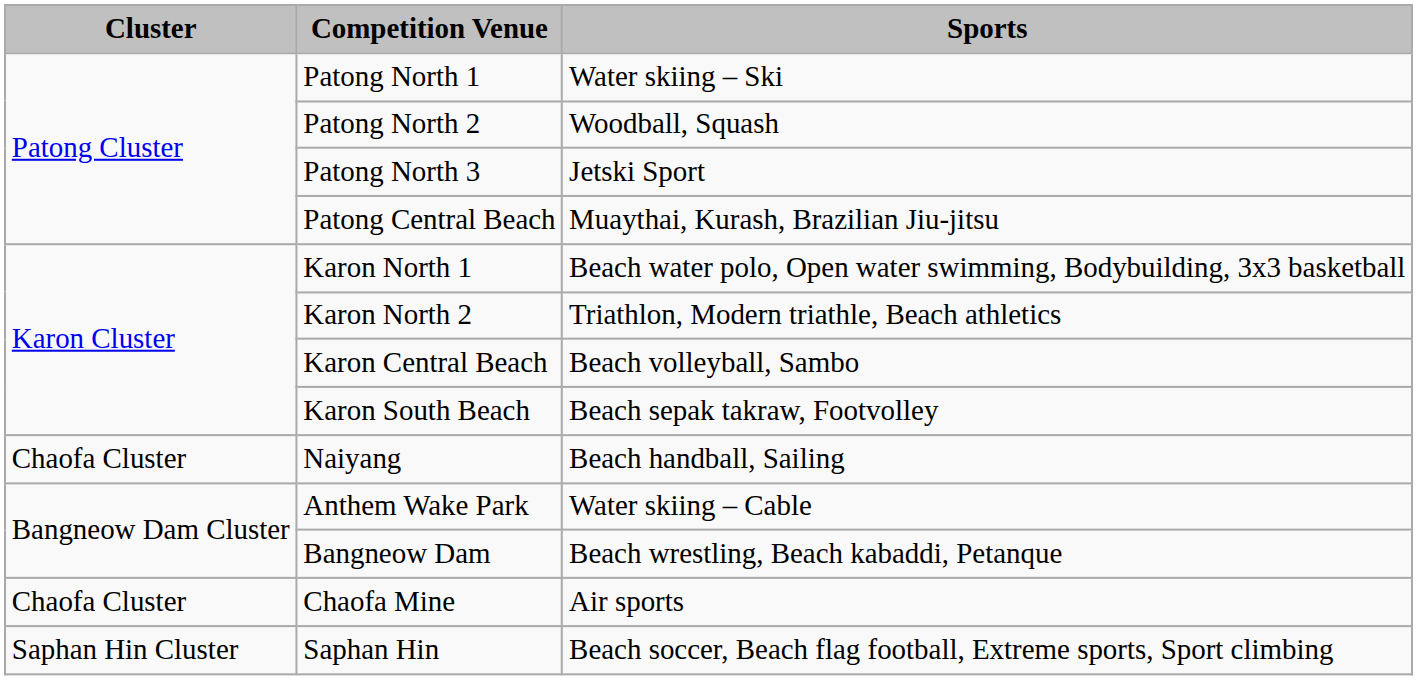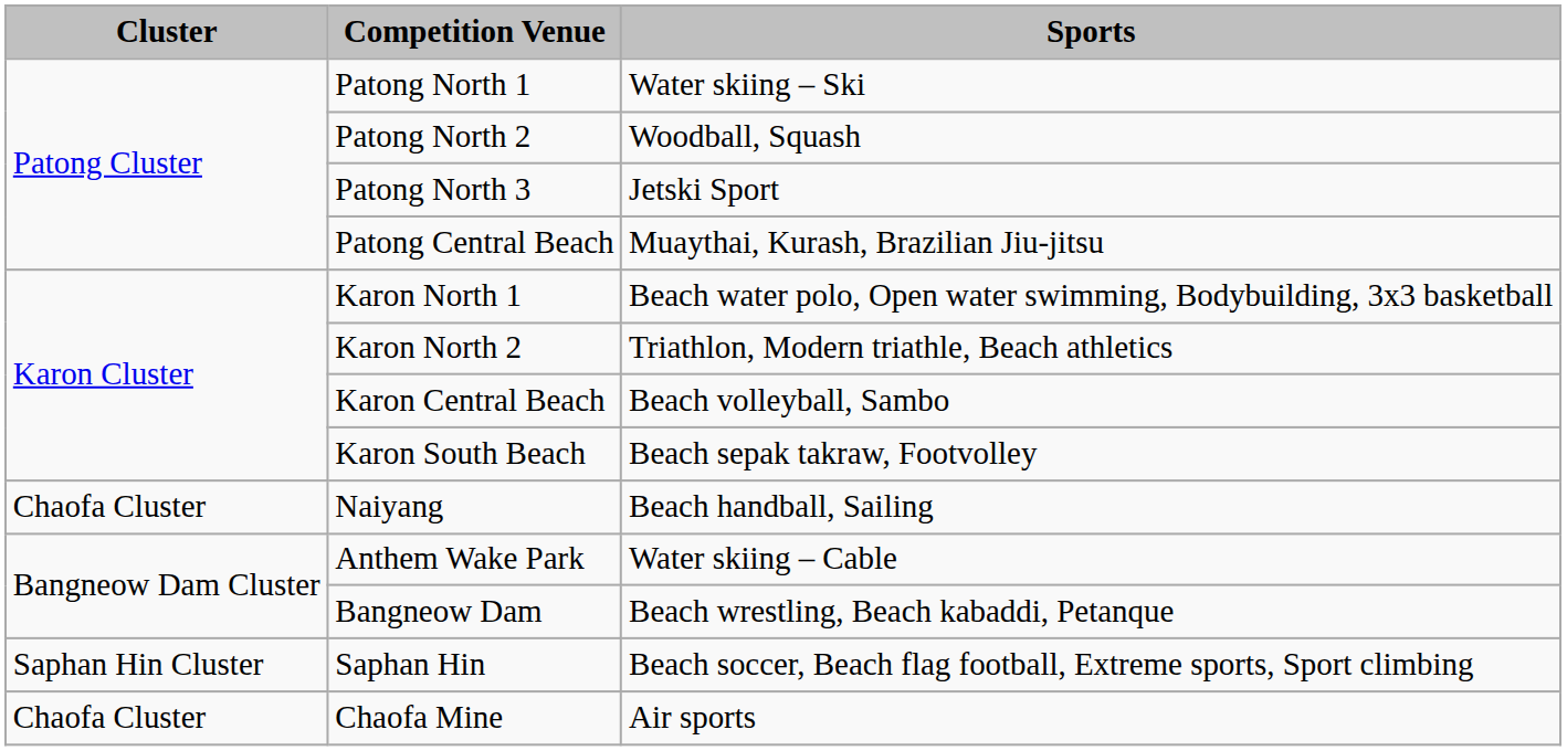rows swapped: Chaofa Mine <-> Saphan Hin
